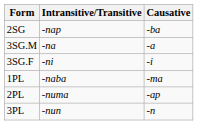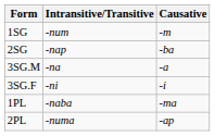+ row: 1SG | -num | -m
- row: 3PL | -nun | -n
